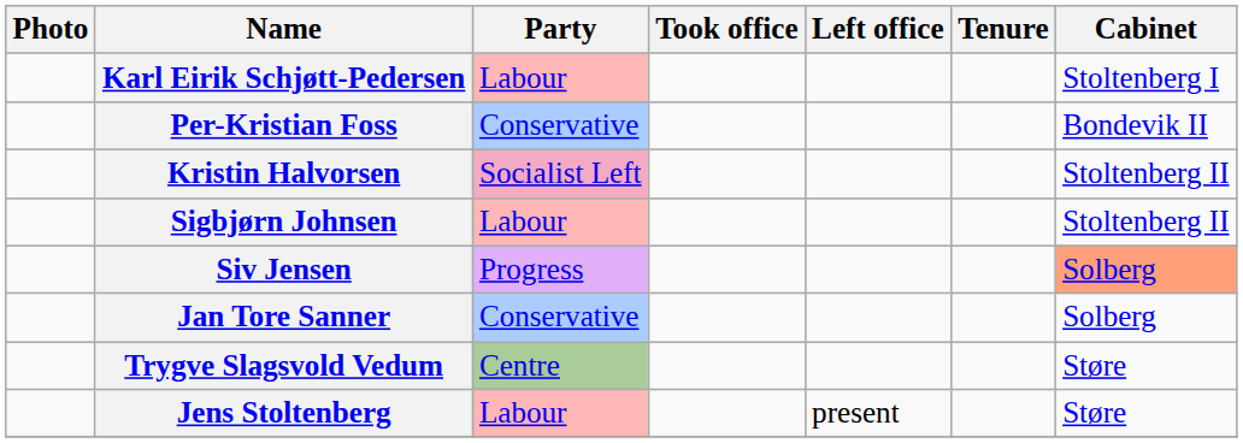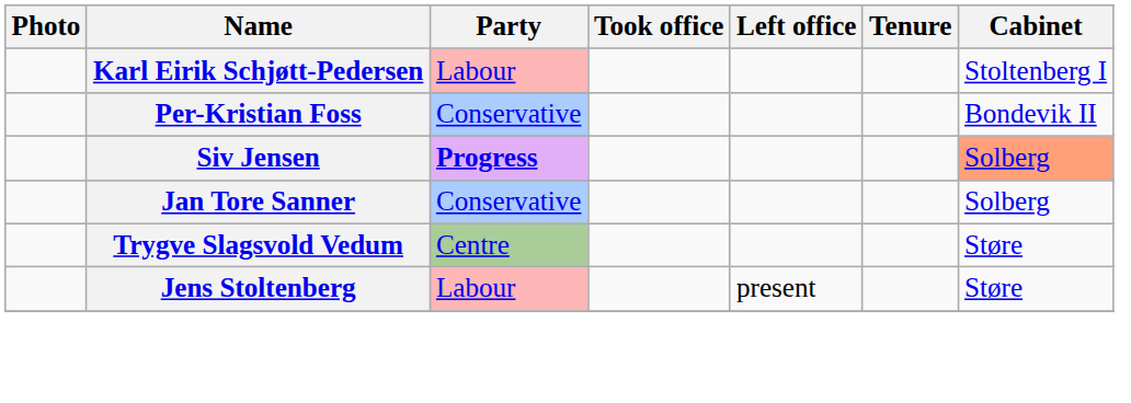- row: Kristin Halvorsen | Socialist Left | Stoltenberg II
- row: Sigbjørn Johnsen | Labour | Stoltenberg II
Siv Jensen | Party: normal -> bold
